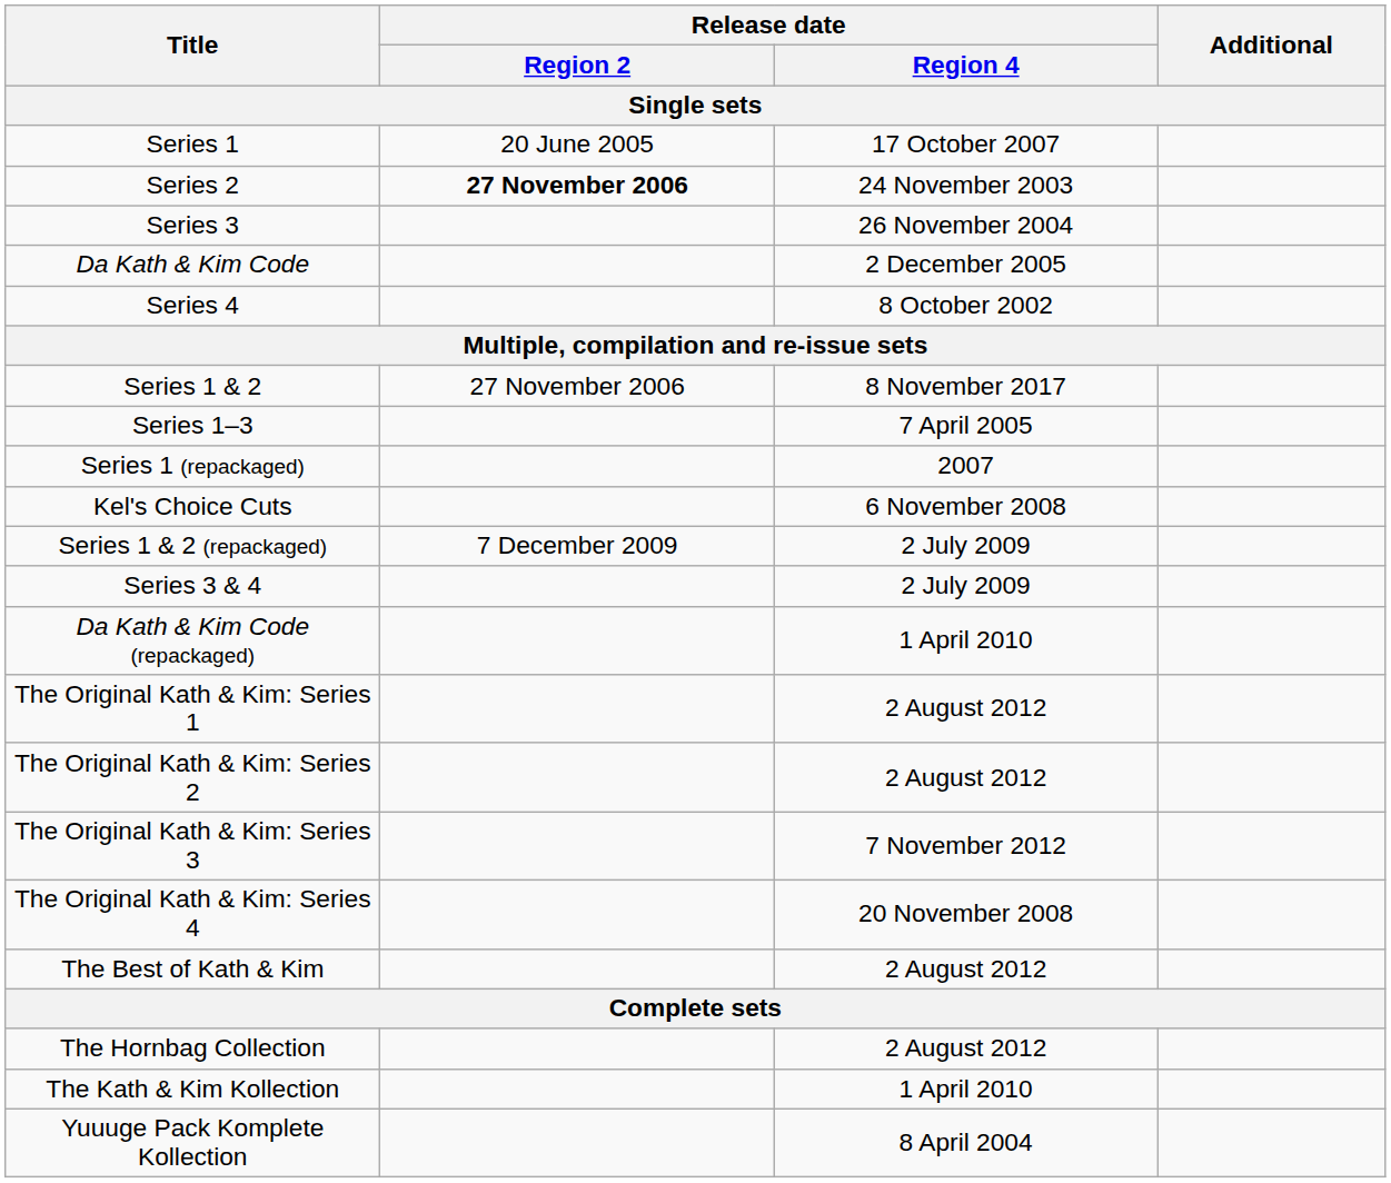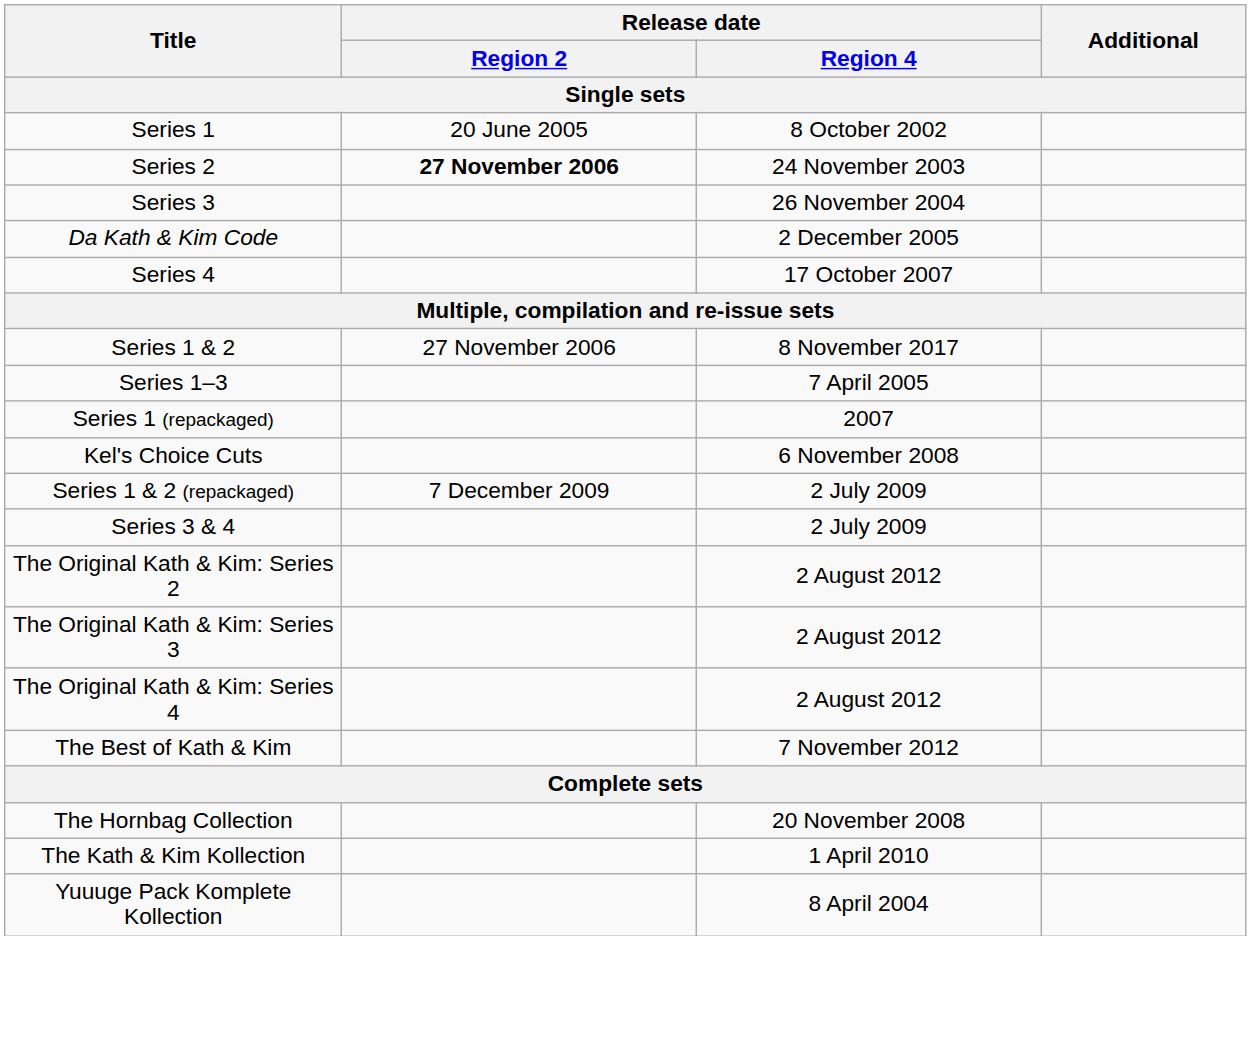Series 1 | Release date / Region 4: 17 October 2007 -> 8 October 2002
Series 4 | Release date / Region 4: 8 October 2002 -> 17 October 2007
- row: Da Kath & Kim Code (repackaged) | 1 April 2010
- row: The Original Kath & Kim: Series 1 | 2 August 2012
The Original Kath & Kim: Series 3 | Release date / Region 4: 7 November 2012 -> 2 August 2012
The Original Kath & Kim: Series 4 | Release date / Region 4: 20 November 2008 -> 2 August 2012
The Best of Kath & Kim | Release date / Region 4: 2 August 2012 -> 7 November 2012
The Hornbag Collection | Release date / Region 4: 2 August 2012 -> 20 November 2008
